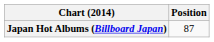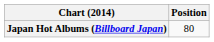Japan Hot Albums (Billboard Japan) | Position: 87 -> 80
